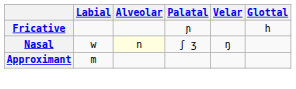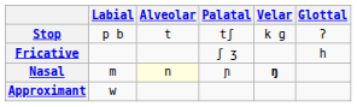+ row: Stop | p b | t | tʃ | k ɡ | ʔ
Fricative | Palatal: ɲ -> ʃ ʒ
Nasal | Labial: w -> m
Nasal | Palatal: ʃ ʒ -> ɲ
Nasal | Velar: normal -> bold
Approximant | Labial: m -> w
